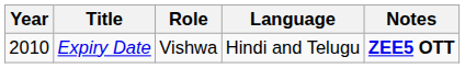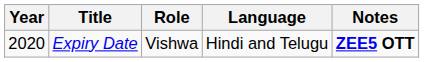Expiry Date | Year: 2010 -> 2020
